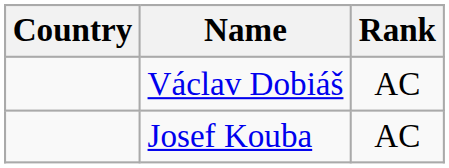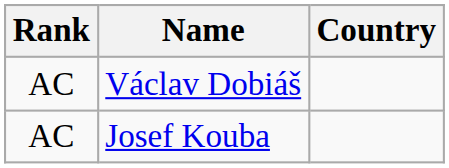columns swapped: Rank <-> Country
